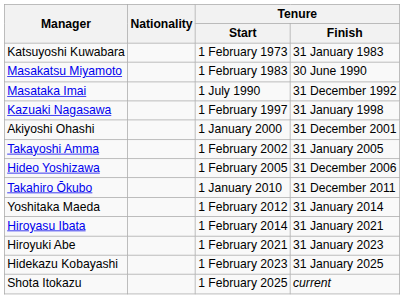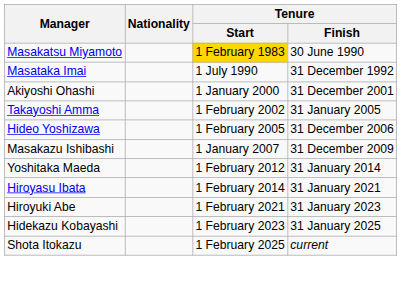- row: Katsuyoshi Kuwabara | 1 February 1973 | 31 January 1983
Masakatsu Miyamoto | Tenure / Start: no background -> gold background
- row: Kazuaki Nagasawa | 1 February 1997 | 31 January 1998
+ row: Masakazu Ishibashi | 1 January 2007 | 31 December 2009
- row: Takahiro Ōkubo | 1 January 2010 | 31 December 2011
